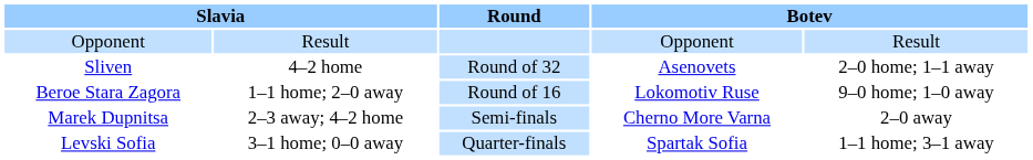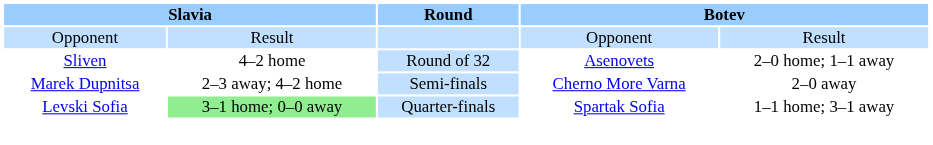- row: Beroe Stara Zagora | 1–1 home; 2–0 away | Round of 16 | Lokomotiv Ruse | 9–0 home; 1–0 away
Levski Sofia | column 2: no background -> lightgreen background
